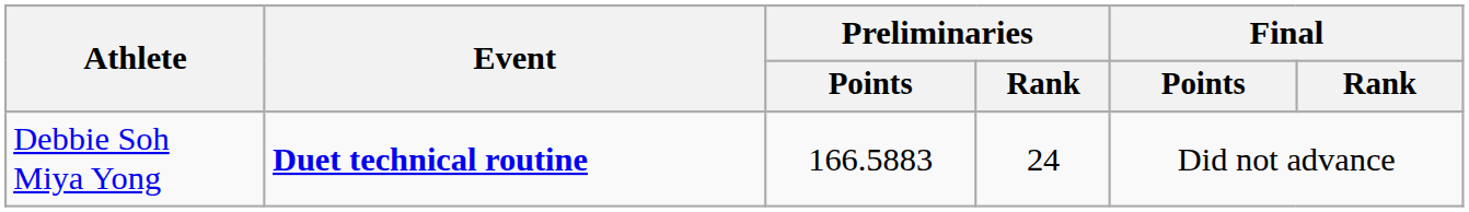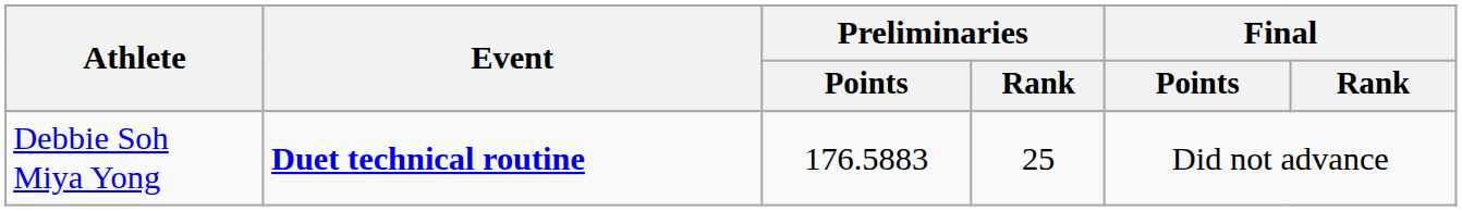Debbie Soh Miya Yong | Preliminaries / Points: 166.5883 -> 176.5883
Debbie Soh Miya Yong | Preliminaries / Rank: 24 -> 25
